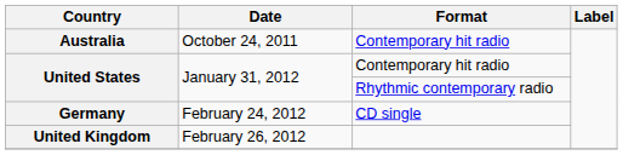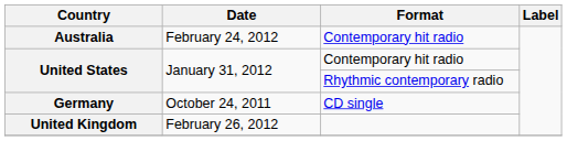Australia | Date: October 24, 2011 -> February 24, 2012
Germany | Date: February 24, 2012 -> October 24, 2011
